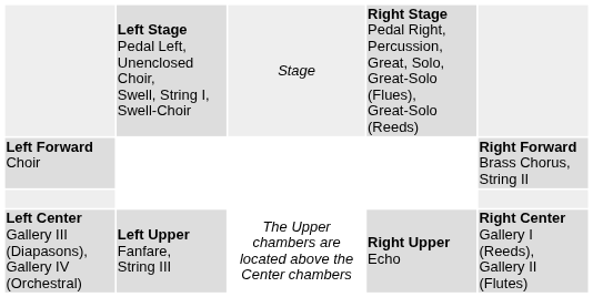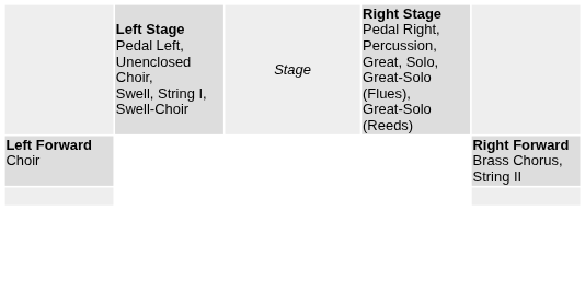- row: Left Center Gallery III (Diapasons), Gallery IV (Orchestral) | Left Upper Fanfare, String III | The Upper chambers are located above the Center chambers | Right Upper Echo | Right Center Gallery I (Reeds), Gallery II (Flutes)
